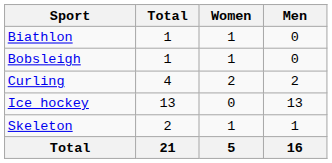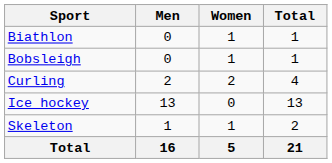columns swapped: Men <-> Total
